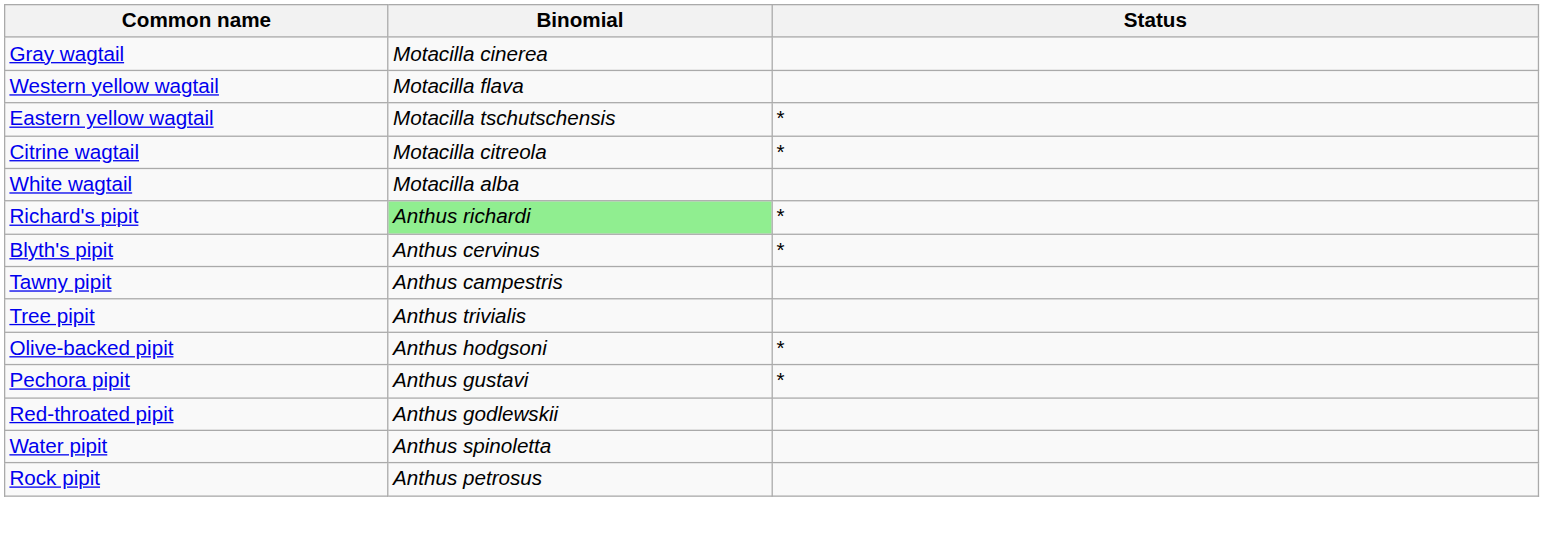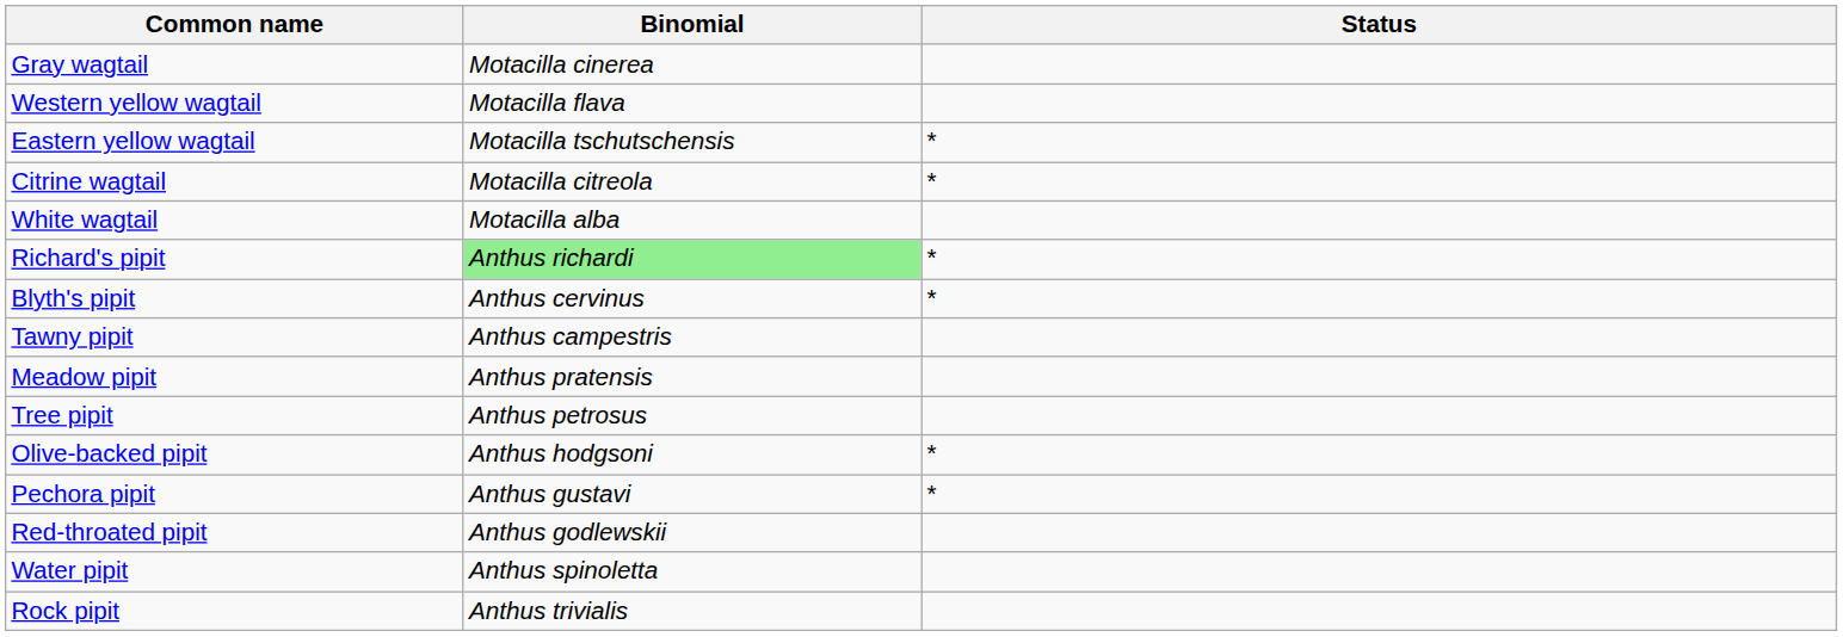+ row: Meadow pipit | Anthus pratensis
Tree pipit | Binomial: Anthus trivialis -> Anthus petrosus
Rock pipit | Binomial: Anthus petrosus -> Anthus trivialis
